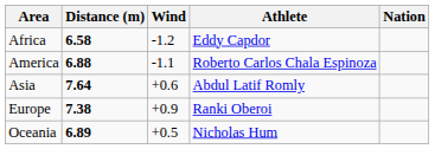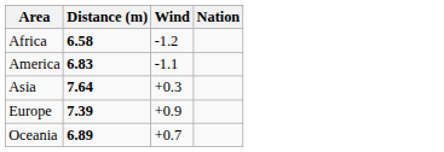- column: Athlete | Eddy Capdor | Roberto Carlos Chala Espinoza | Abdul Latif Romly | Ranki Oberoi | Nicholas Hum
America | Distance (m): 6.88 -> 6.83
Asia | Wind: +0.6 -> +0.3
Europe | Distance (m): 7.38 -> 7.39
Oceania | Wind: +0.5 -> +0.7
